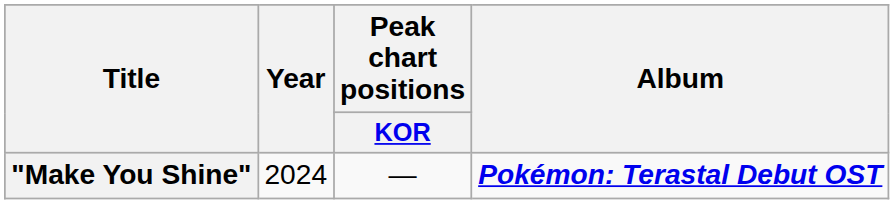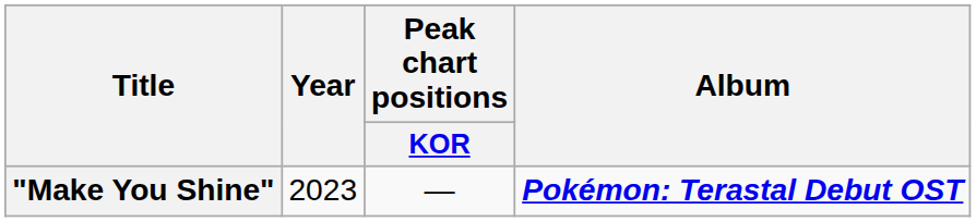"Make You Shine" | Year: 2024 -> 2023
